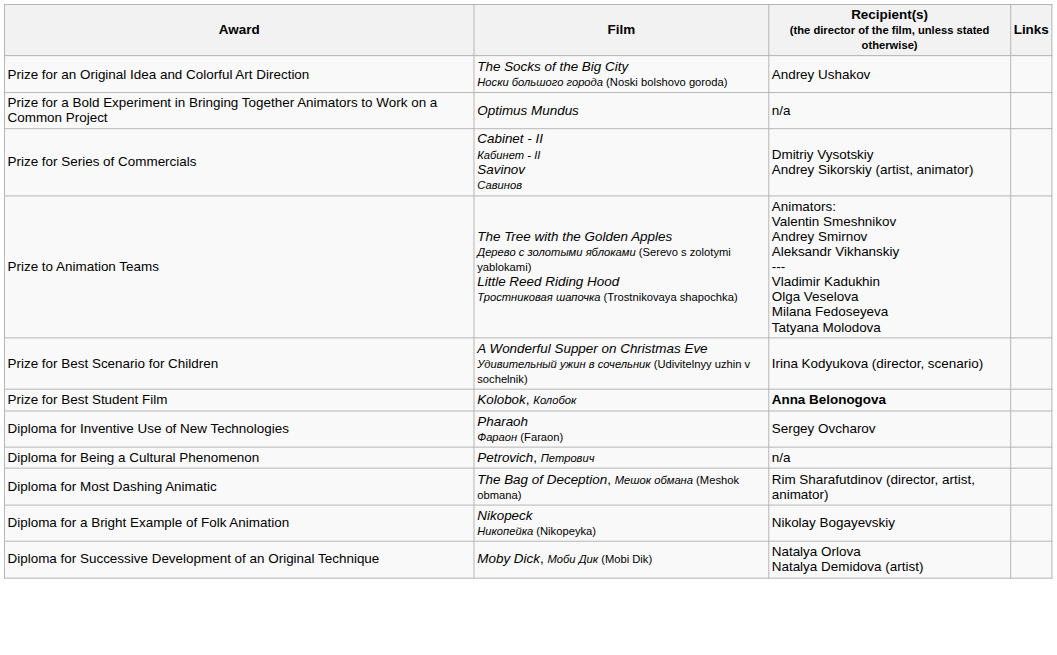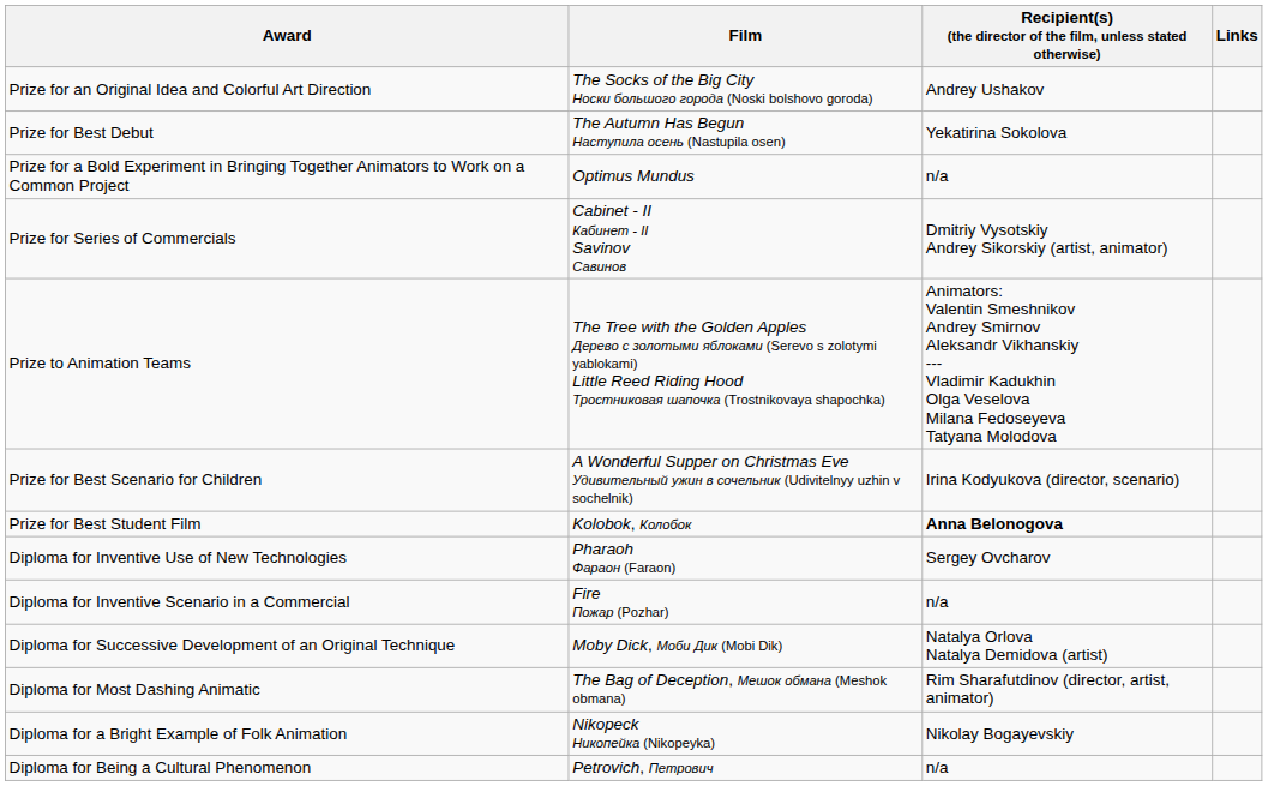+ row: Prize for Best Debut | The Autumn Has Begun Наступила осень (Nastupila osen) | Yekatirina Sokolova
+ row: Diploma for Inventive Scenario in a Commercial | Fire Пожар (Pozhar) | n/a
rows swapped: Diploma for Being a Cultural Phenomenon <-> Diploma for Successive Development of an Original Technique
